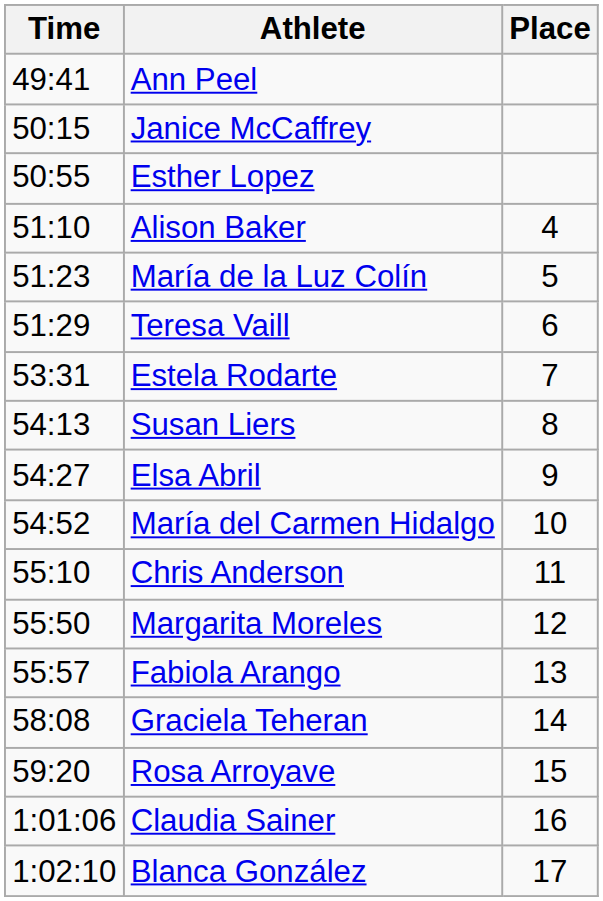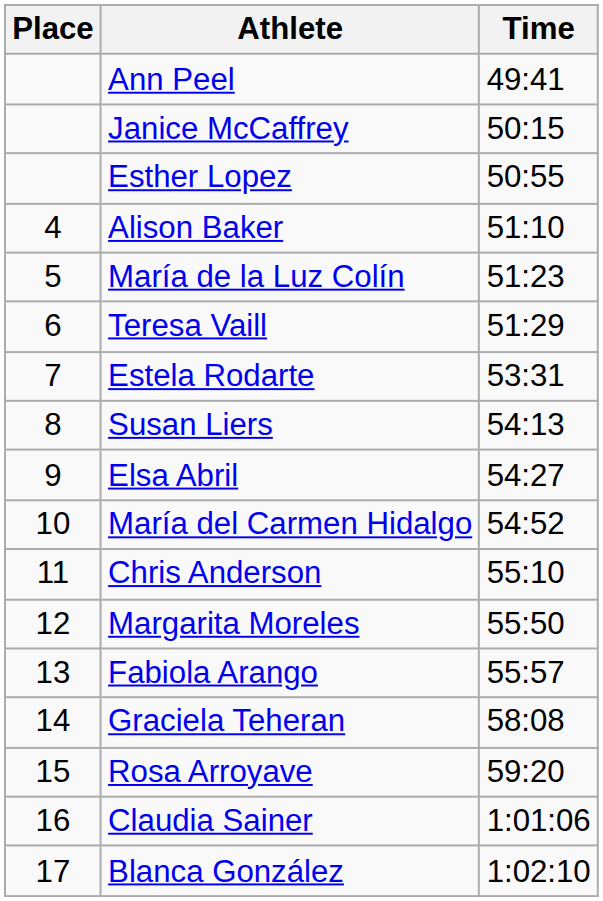columns swapped: Place <-> Time
